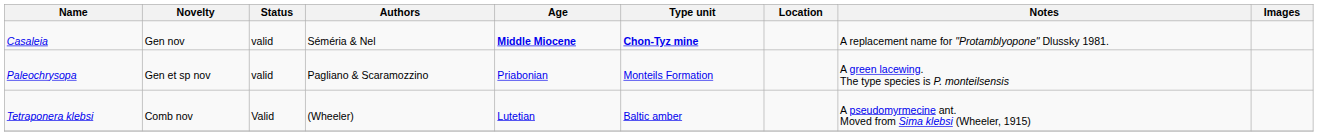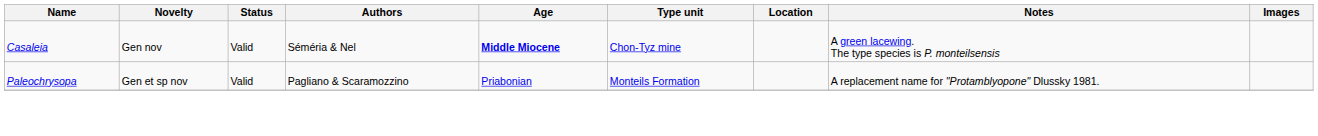Casaleia | Status: valid -> Valid
Casaleia | Type unit: bold -> normal
Casaleia | Notes: A replacement name for "Protamblyopone" Dlussky 1981. -> A green lacewing. The type species is P. monteilsensis
Paleochrysopa | Status: valid -> Valid
Paleochrysopa | Notes: A green lacewing. The type species is P. monteilsensis -> A replacement name for "Protamblyopone" Dlussky 1981.
- row: Tetraponera klebsi | Comb nov | Valid | (Wheeler) | Lutetian | Baltic amber | A pseudomyrmecine ant. Moved from Sima klebsi (Wheeler, 1915)
